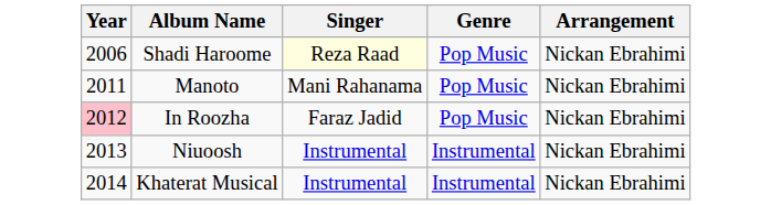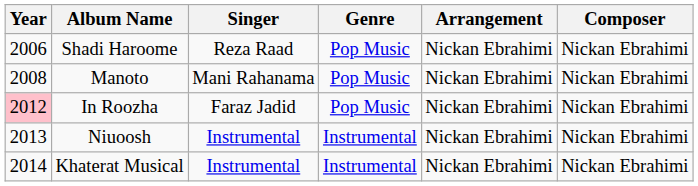+ column: Composer | Nickan Ebrahimi | Nickan Ebrahimi | Nickan Ebrahimi | Nickan Ebrahimi | Nickan Ebrahimi
Shadi Haroome | Singer: lightyellow background -> no background
Manoto | Year: 2011 -> 2008
